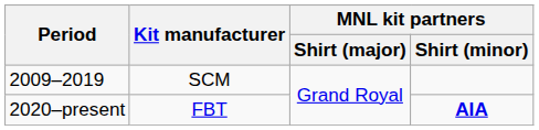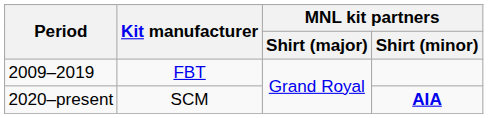2009–2019 | Kit manufacturer: SCM -> FBT
2020–present | Kit manufacturer: FBT -> SCM
